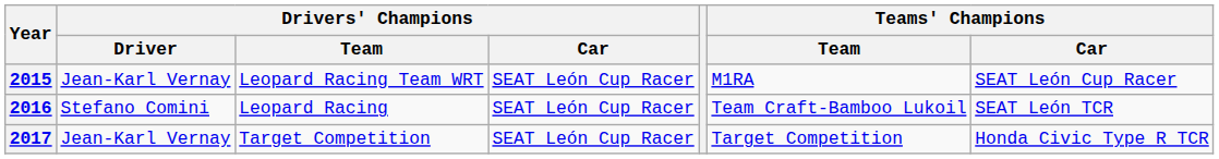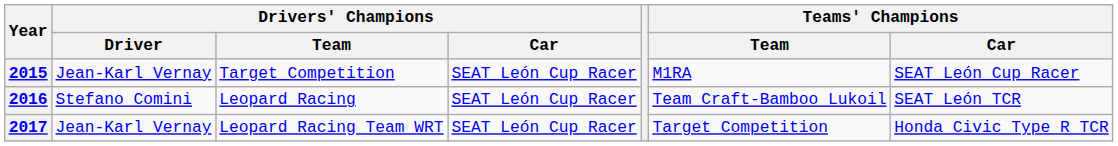2015 | Drivers' Champions / Team: Leopard Racing Team WRT -> Target Competition
2017 | Drivers' Champions / Team: Target Competition -> Leopard Racing Team WRT
